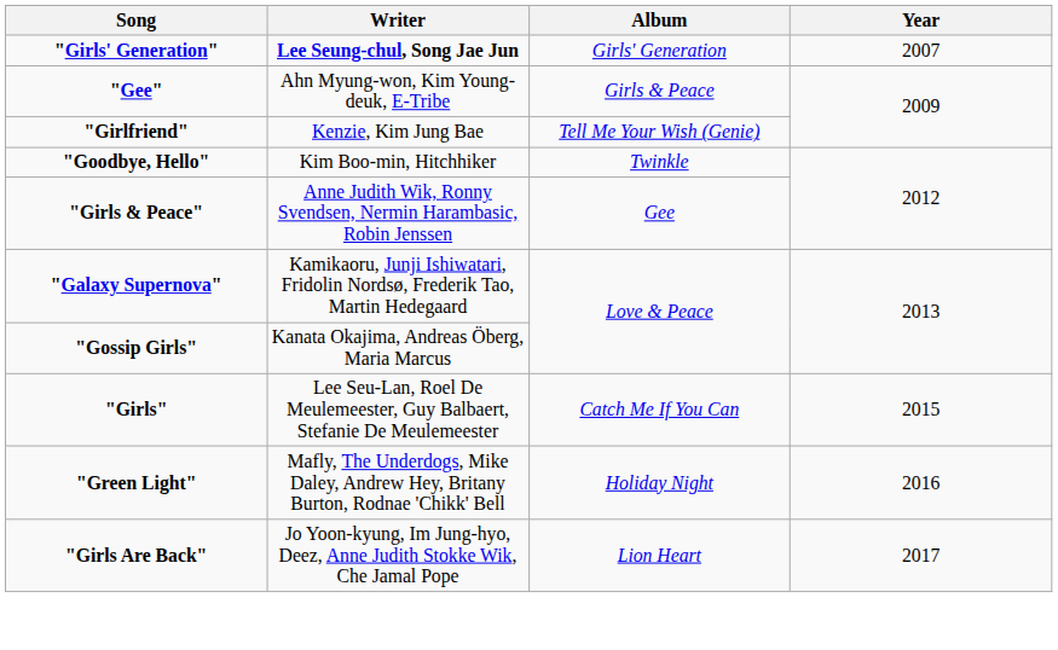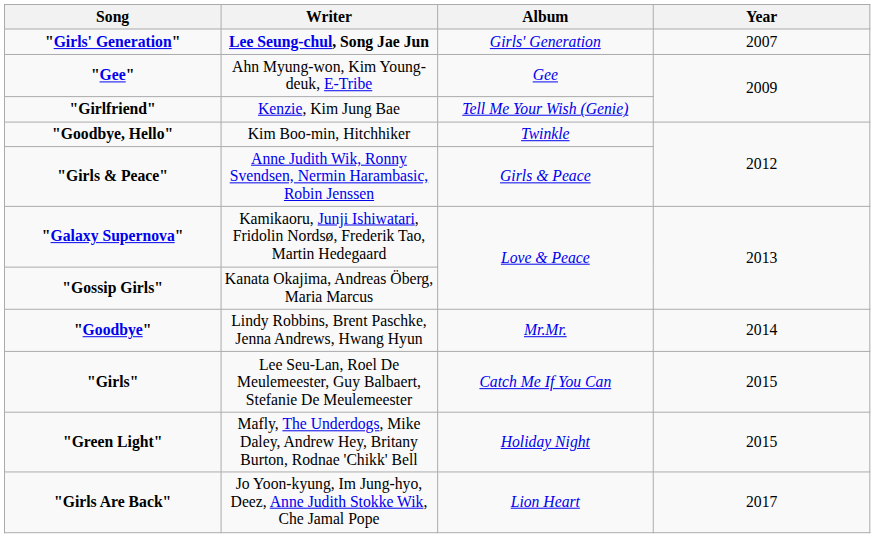"Gee" | Album: Girls & Peace -> Gee
"Girls & Peace" | Album: Gee -> Girls & Peace
+ row: "Goodbye" | Lindy Robbins, Brent Paschke, Jenna Andrews, Hwang Hyun | Mr.Mr. | 2014
"Green Light" | Year: 2016 -> 2015
